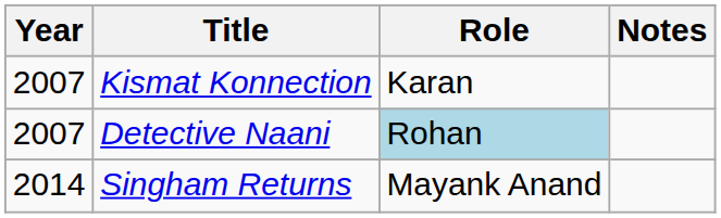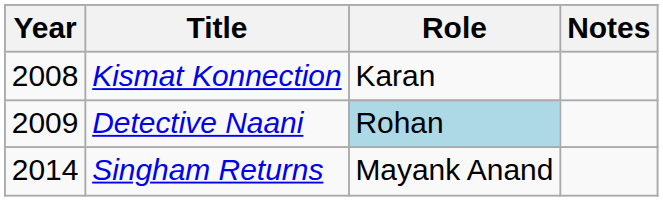Kismat Konnection | Year: 2007 -> 2008
Detective Naani | Year: 2007 -> 2009
